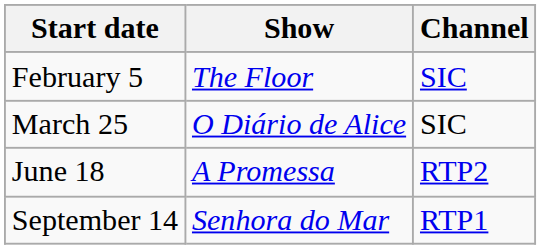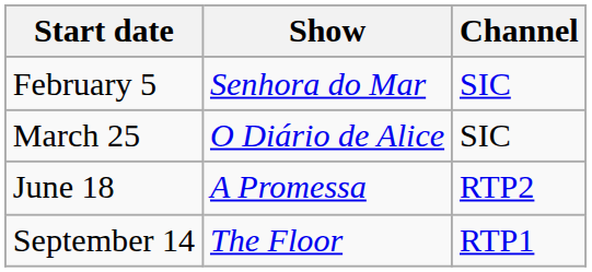February 5 | Show: The Floor -> Senhora do Mar
September 14 | Show: Senhora do Mar -> The Floor
